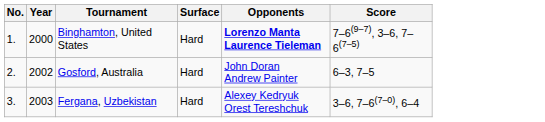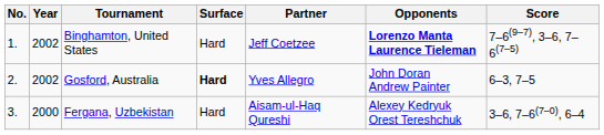+ column: Partner | Jeff Coetzee | Yves Allegro | Aisam-ul-Haq Qureshi
Binghamton, United States | Year: 2000 -> 2002
Gosford, Australia | Surface: normal -> bold
Fergana, Uzbekistan | Year: 2003 -> 2000
